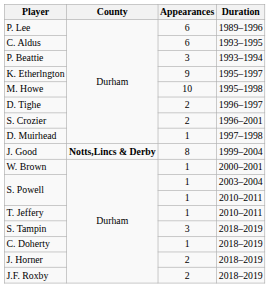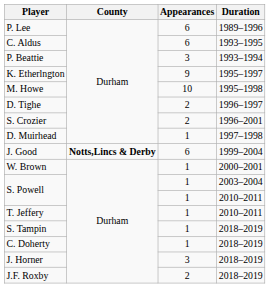J. Good | Appearances: 8 -> 6
S. Tampin | Appearances: 3 -> 1
J. Horner | Appearances: 2 -> 3
